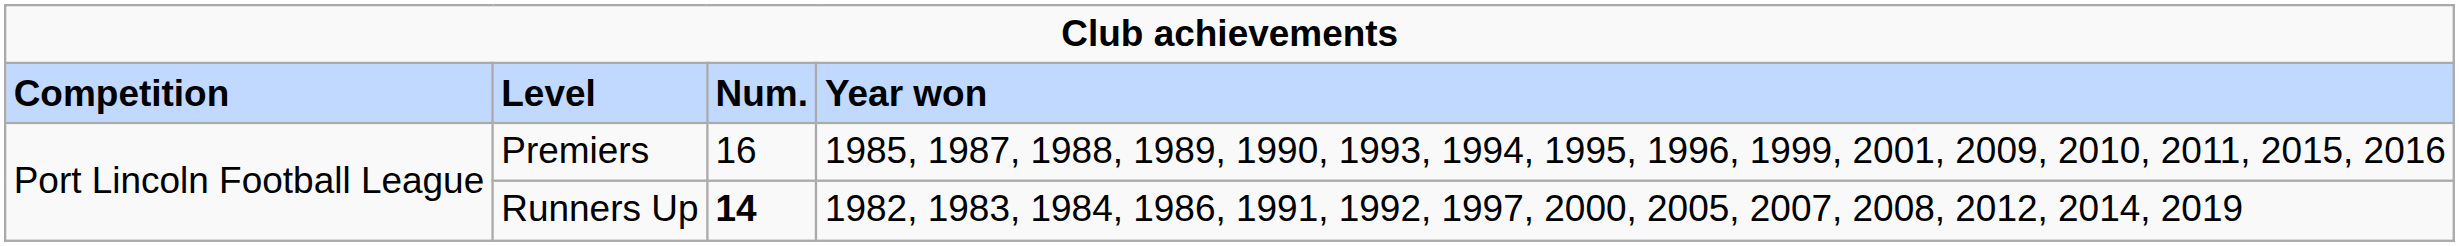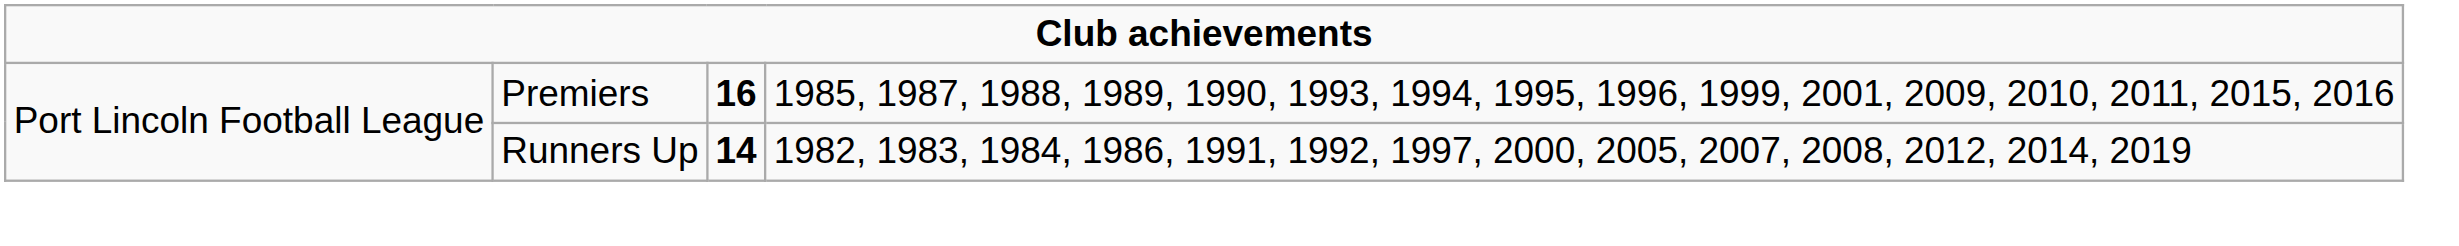- row: Competition | Level | Num. | Year won
Premiers | column 3: normal -> bold
